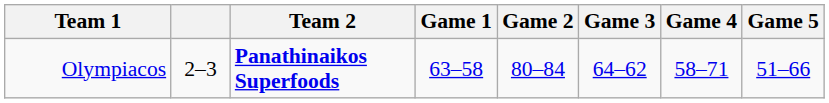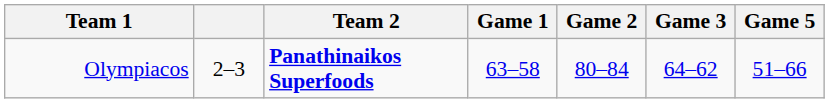- column: Game 4 | 58–71
